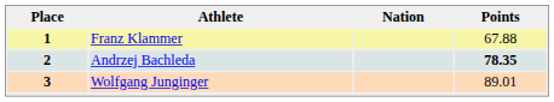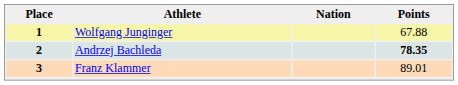1 | Athlete: Franz Klammer -> Wolfgang Junginger
3 | Athlete: Wolfgang Junginger -> Franz Klammer
